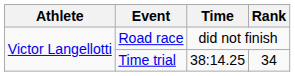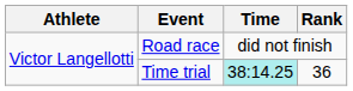Time trial | Time: no background -> paleturquoise background
Time trial | Rank: 34 -> 36
